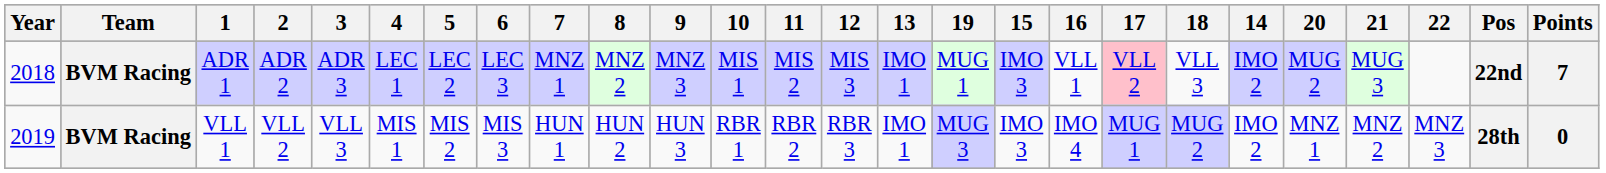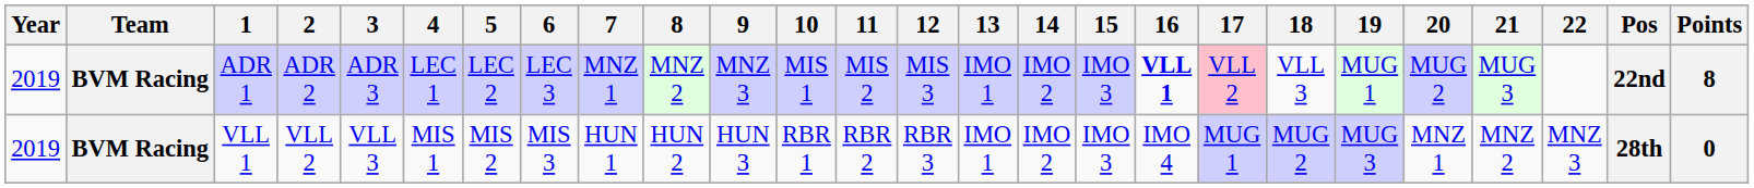columns swapped: 14 <-> 19
ADR 1 | Year: 2018 -> 2019
ADR 1 | 16: normal -> bold
ADR 1 | Points: 7 -> 8
